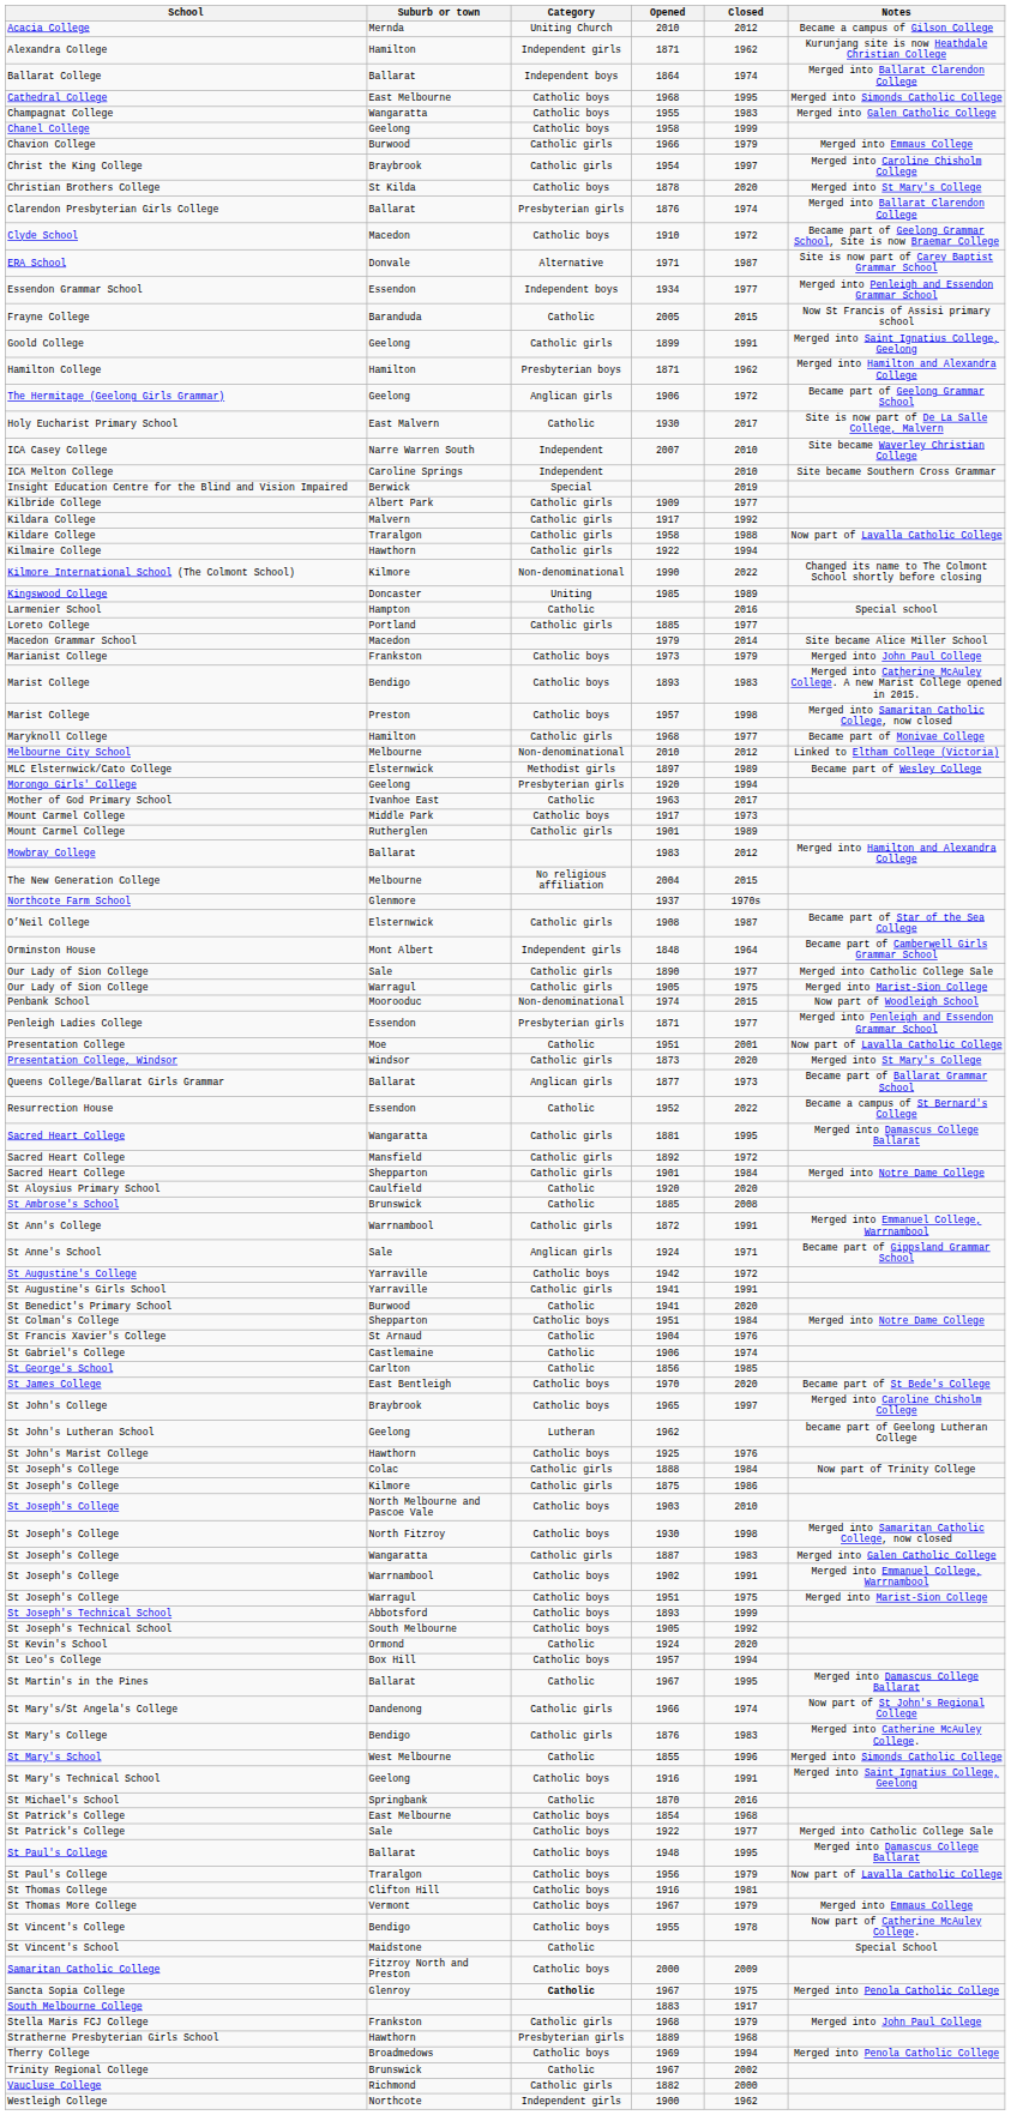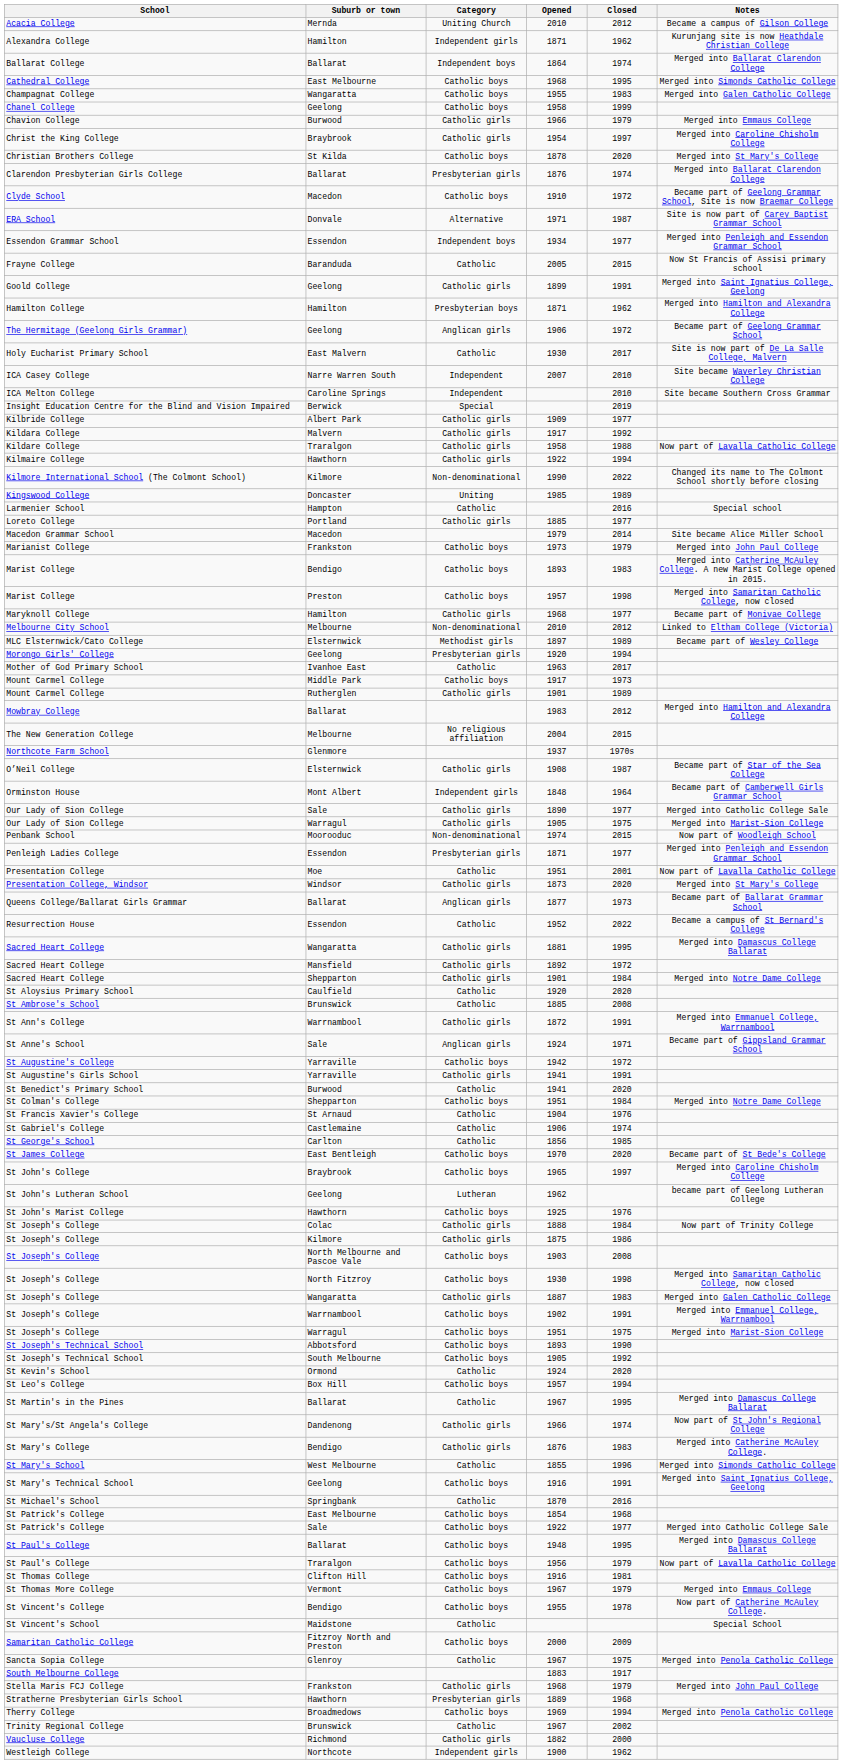St Joseph's College / 1903 | Closed: 2010 -> 2008
St Joseph's Technical School / 1893 | Closed: 1999 -> 1990
Sancta Sopia College | Category: bold -> normal
